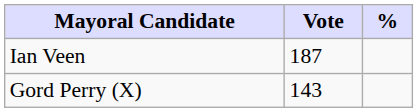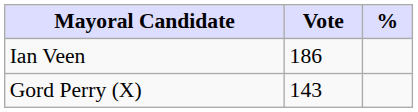Ian Veen | Vote: 187 -> 186
